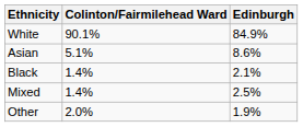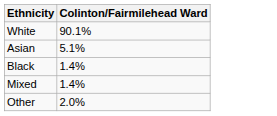- column: Edinburgh | 84.9% | 8.6% | 2.1% | 2.5% | 1.9%
